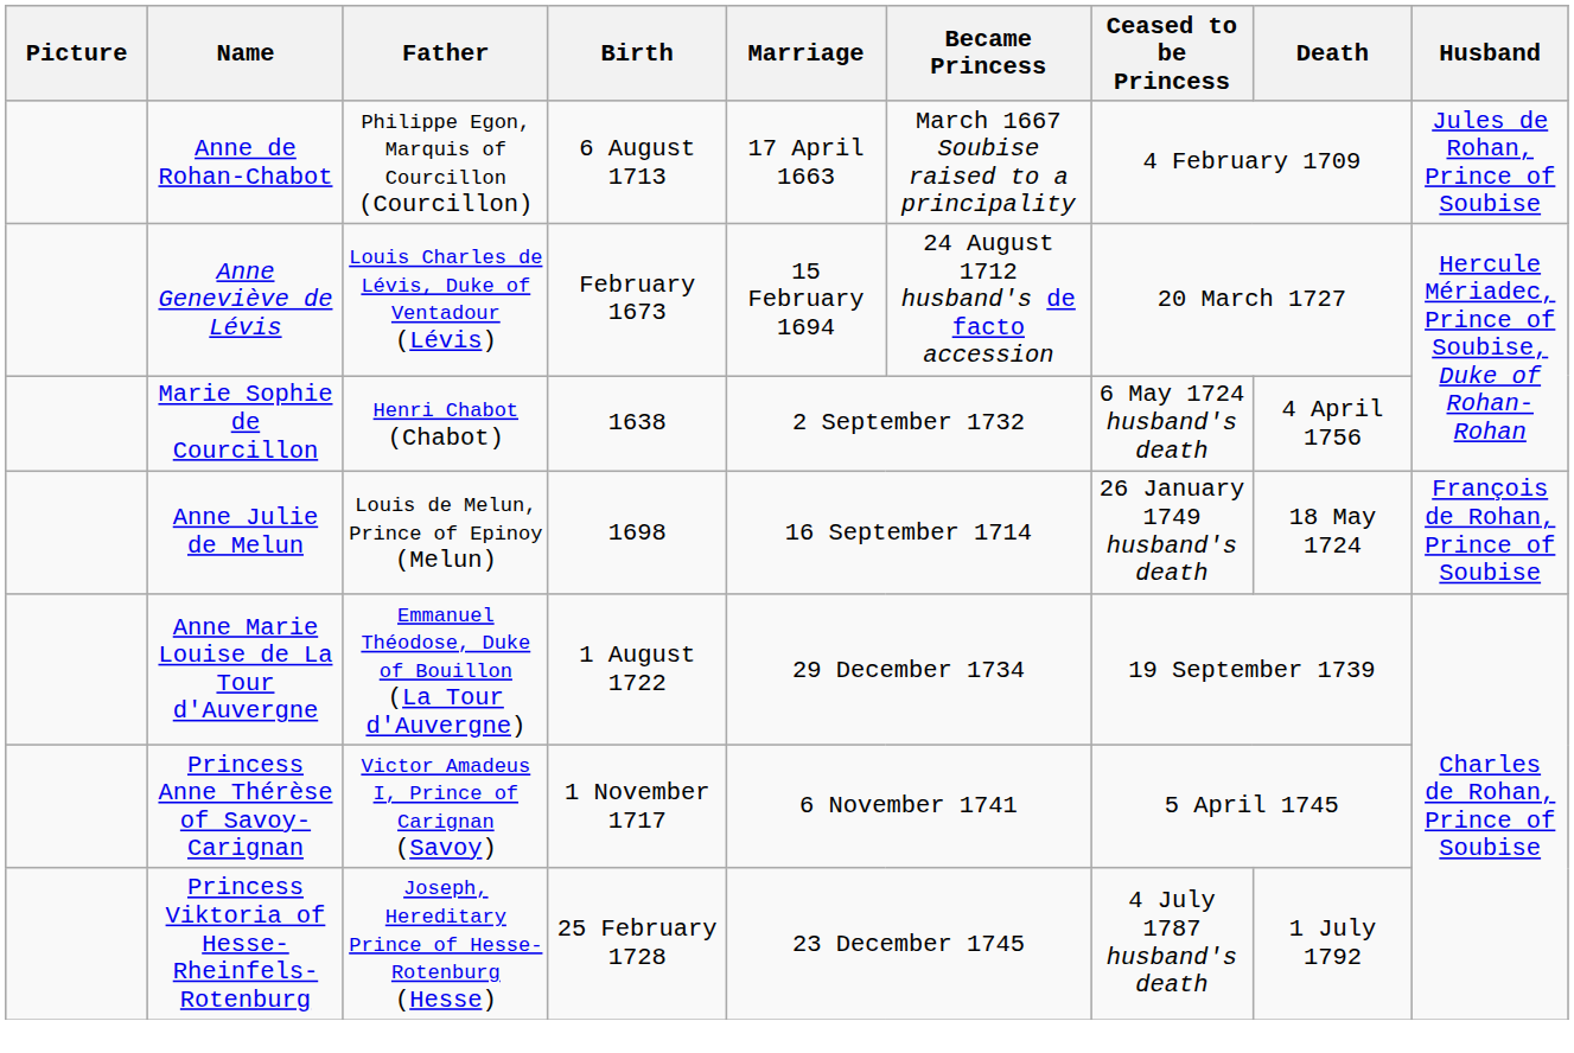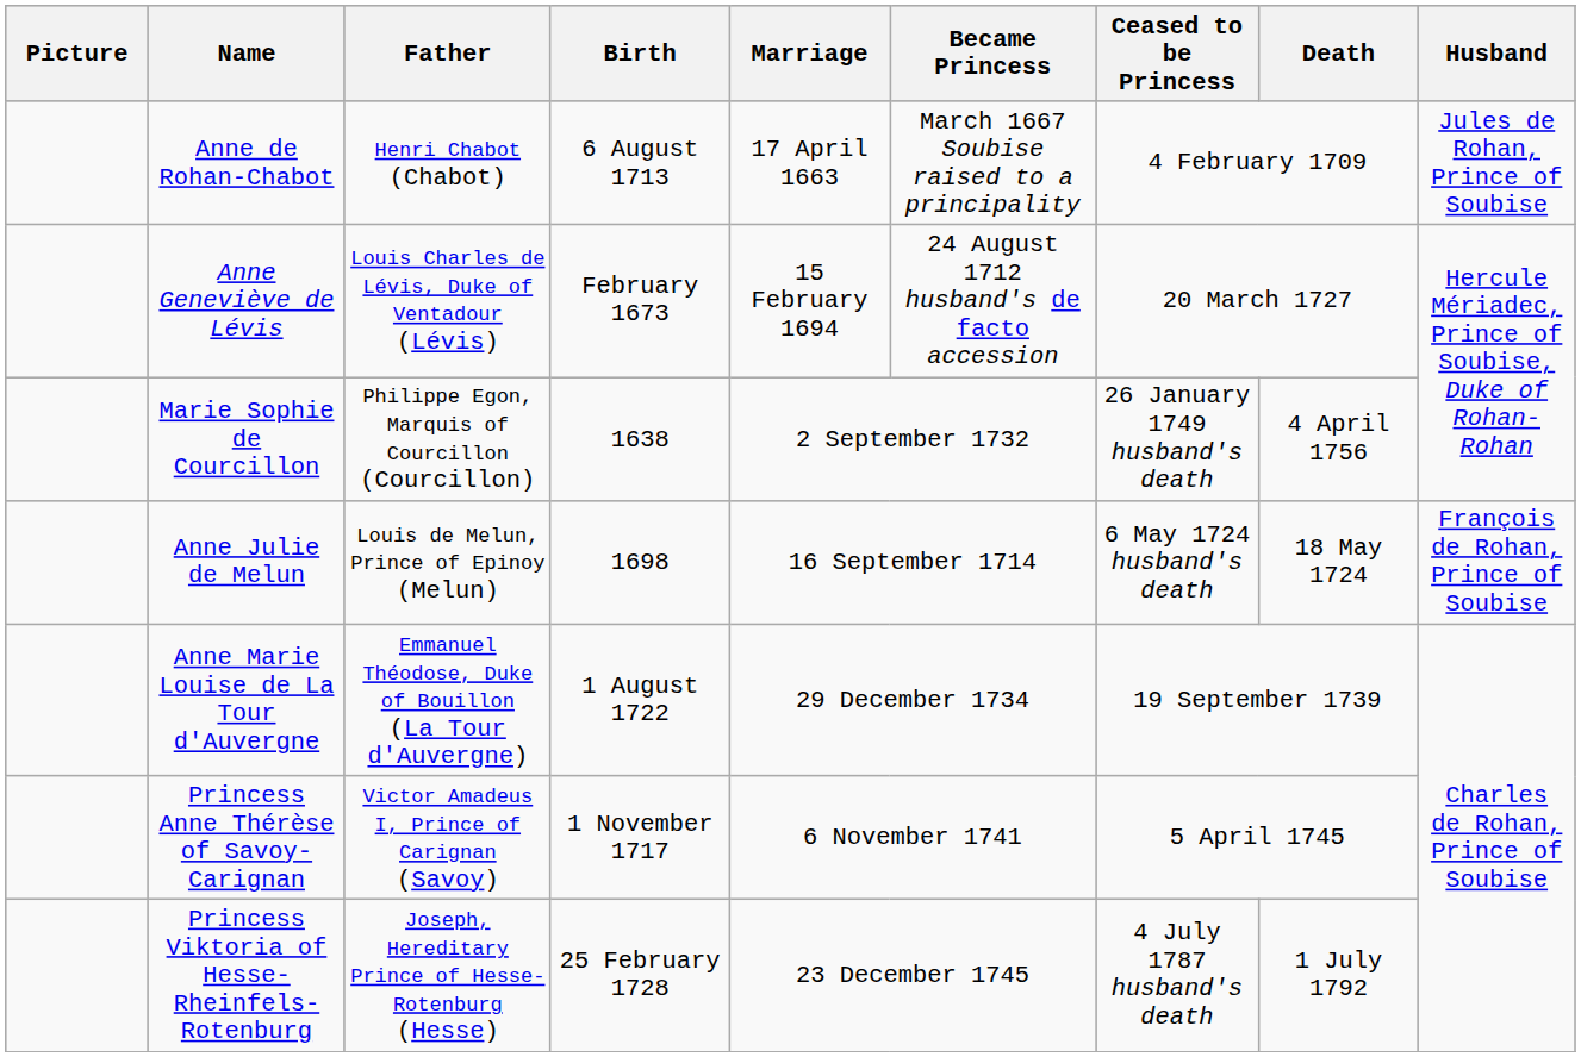Anne de Rohan-Chabot | Father: Philippe Egon, Marquis of Courcillon (Courcillon) -> Henri Chabot (Chabot)
Marie Sophie de Courcillon | Father: Henri Chabot (Chabot) -> Philippe Egon, Marquis of Courcillon (Courcillon)
Marie Sophie de Courcillon | Ceased to be Princess: 6 May 1724 husband's death -> 26 January 1749 husband's death
Anne Julie de Melun | Ceased to be Princess: 26 January 1749 husband's death -> 6 May 1724 husband's death
